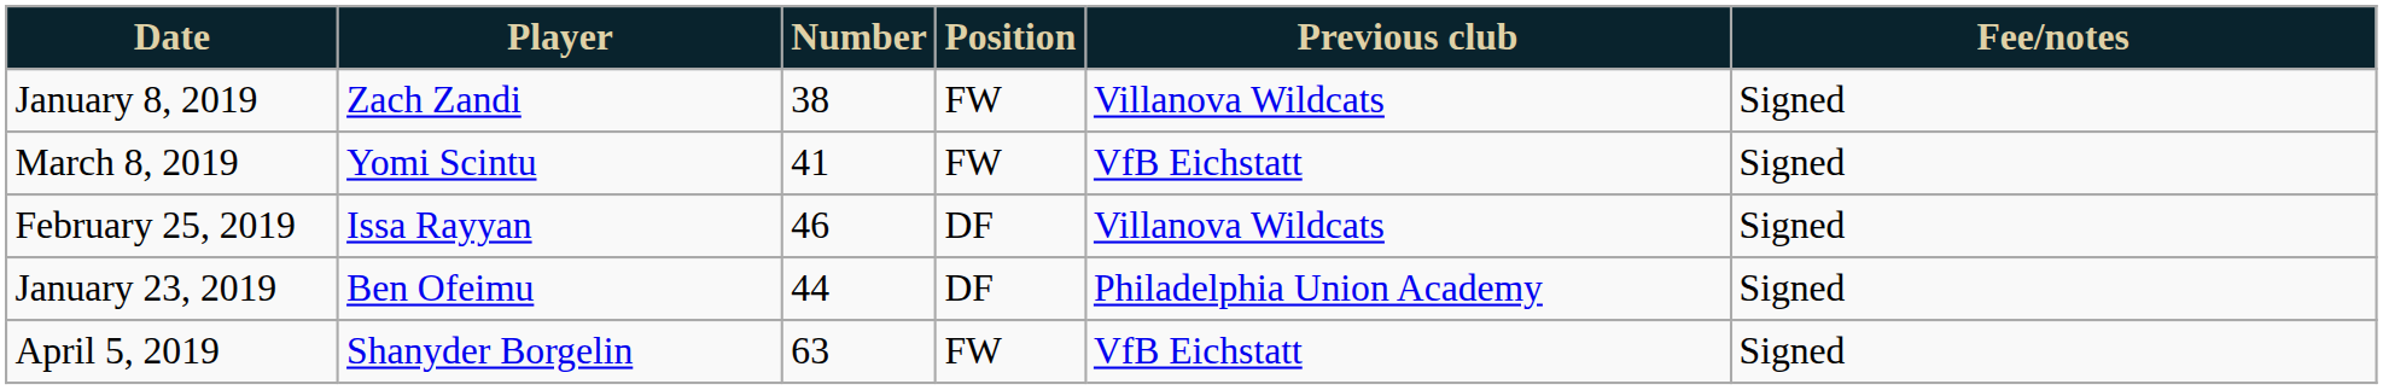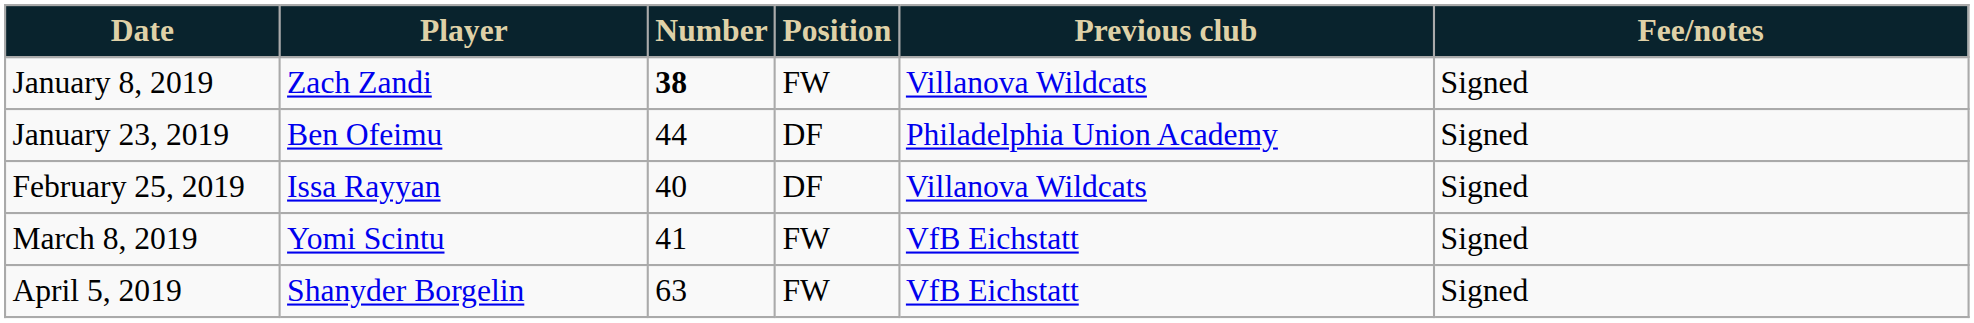January 8, 2019 | Number: normal -> bold
rows swapped: January 23, 2019 <-> March 8, 2019
February 25, 2019 | Number: 46 -> 40
